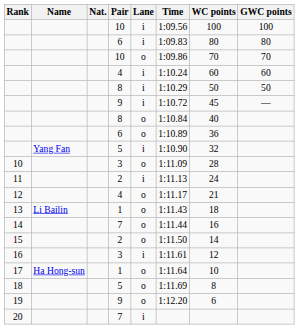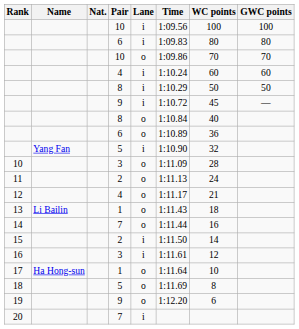11 | Lane: i -> o
15 | Lane: o -> i
